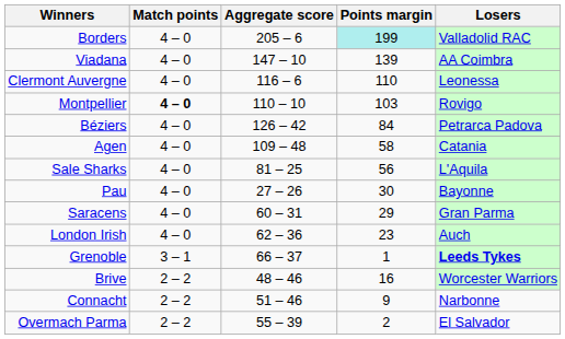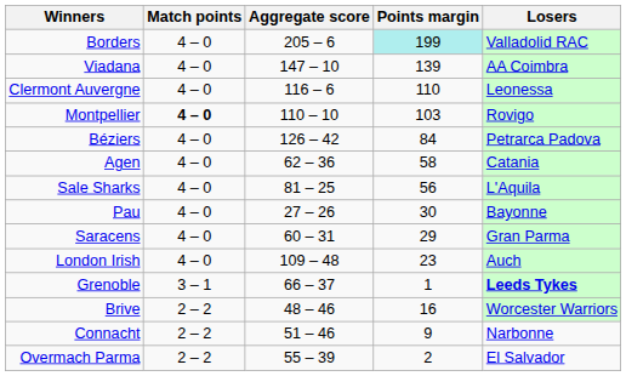Agen | Aggregate score: 109 – 48 -> 62 – 36
London Irish | Aggregate score: 62 – 36 -> 109 – 48
